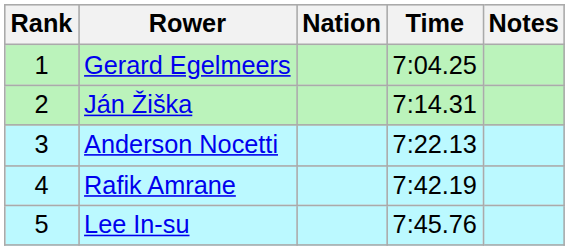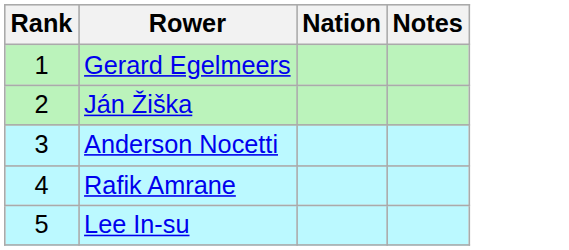- column: Time | 7:04.25 | 7:14.31 | 7:22.13 | 7:42.19 | 7:45.76
